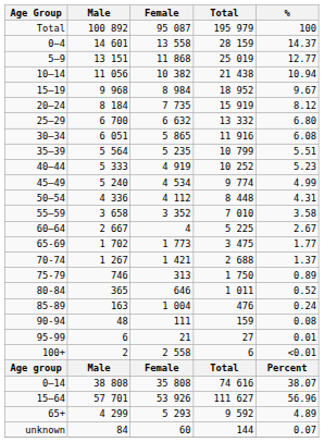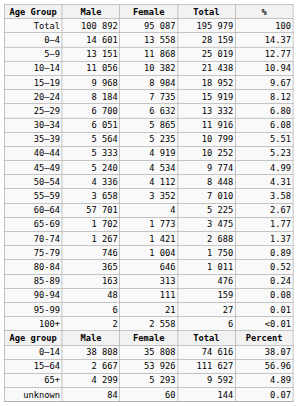60–64 | Male: 2 667 -> 57 701
75-79 | Female: 313 -> 1 004
85-89 | Female: 1 004 -> 313
15–64 | Male: 57 701 -> 2 667
